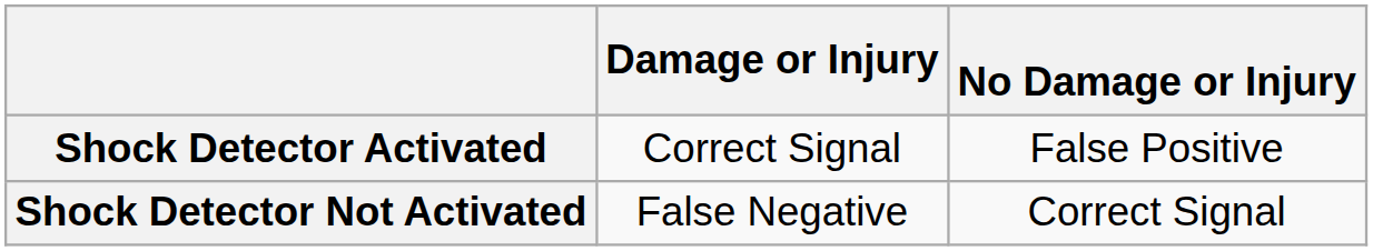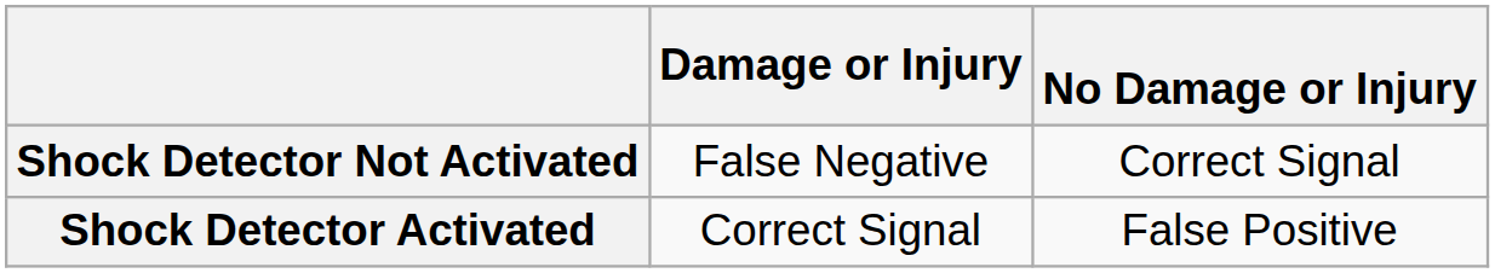rows swapped: Shock Detector Activated <-> Shock Detector Not Activated
